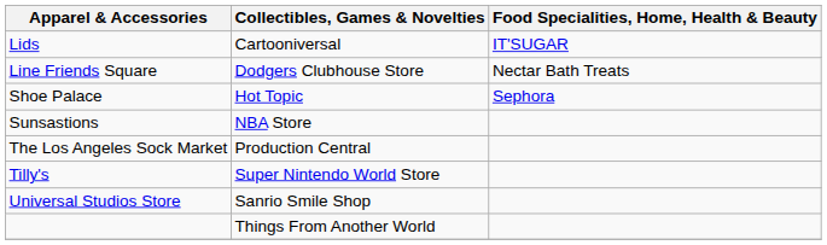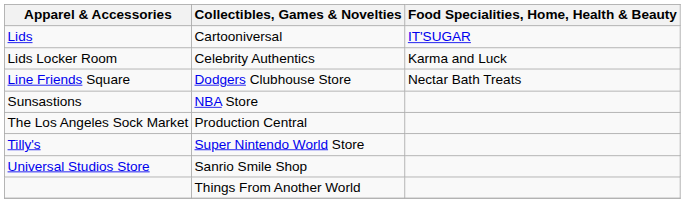+ row: Lids Locker Room | Celebrity Authentics | Karma and Luck
- row: Shoe Palace | Hot Topic | Sephora
